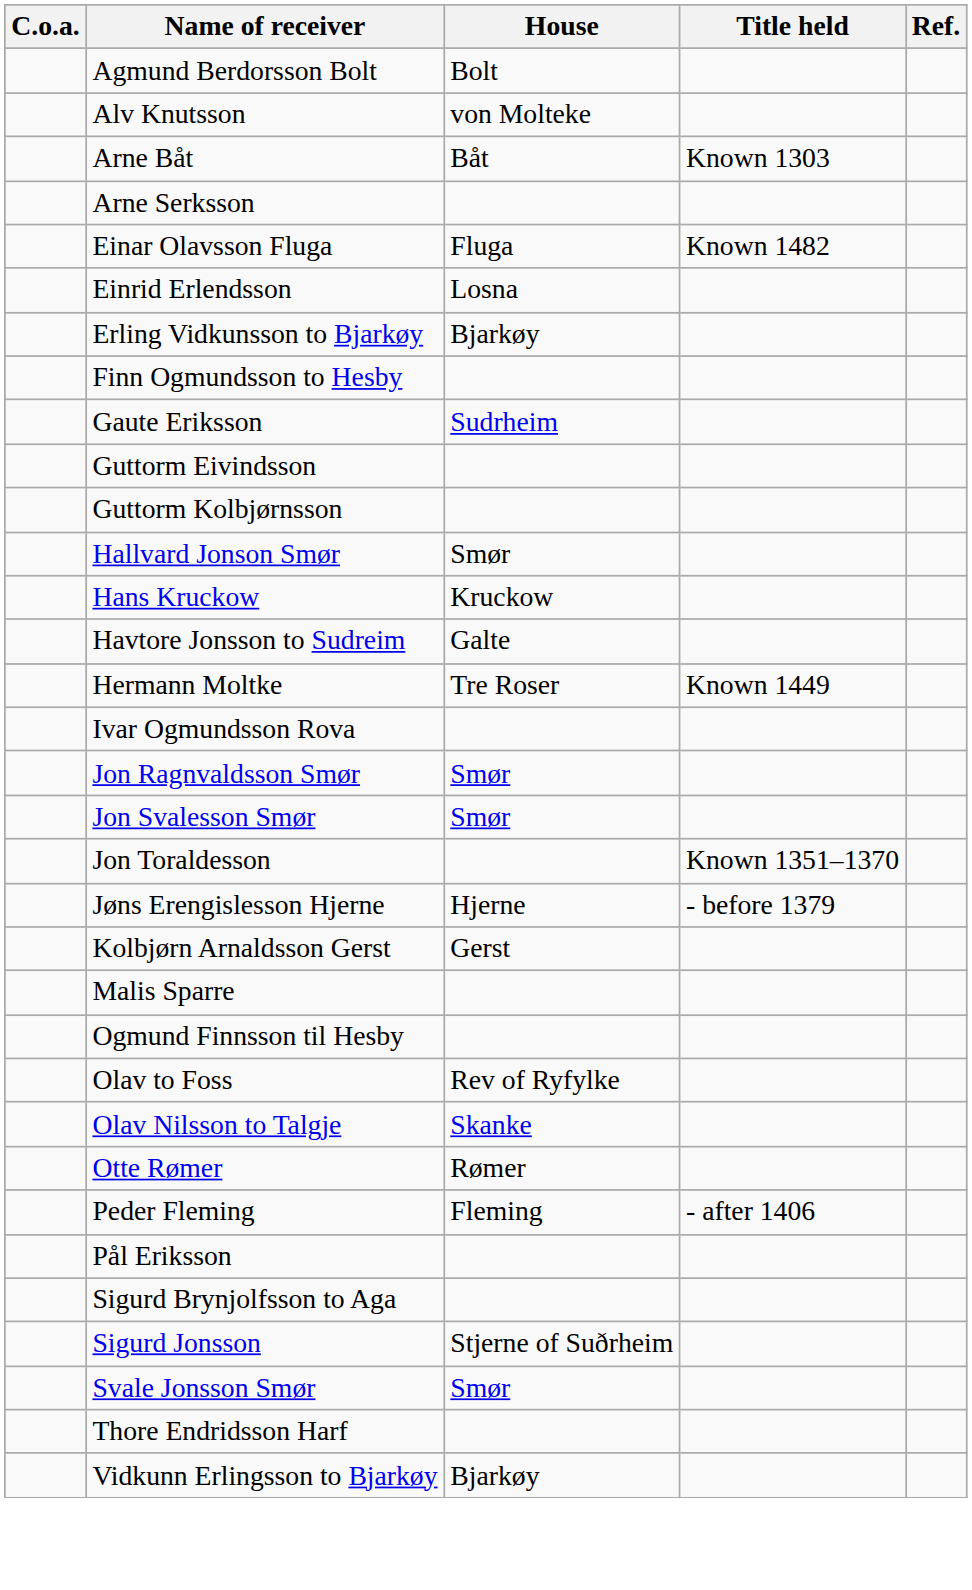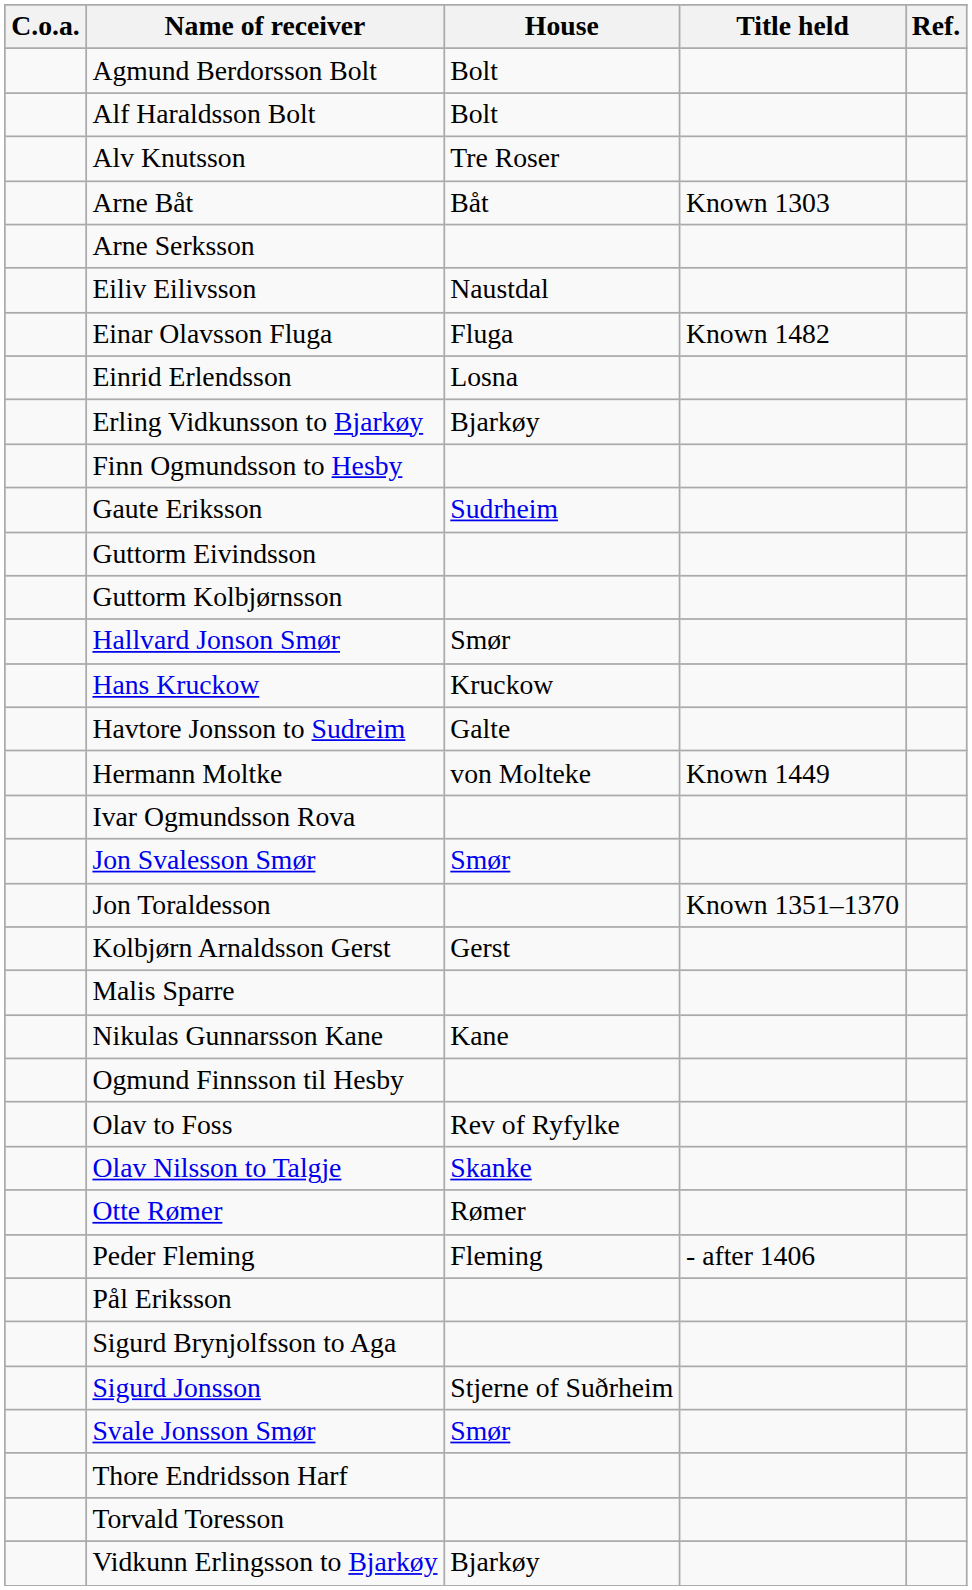+ row: Alf Haraldsson Bolt | Bolt
Alv Knutsson | House: von Molteke -> Tre Roser
+ row: Eiliv Eilivsson | Naustdal
Hermann Moltke | House: Tre Roser -> von Molteke
- row: Jon Ragnvaldsson Smør | Smør
- row: Jøns Erengislesson Hjerne | Hjerne | - before 1379
+ row: Nikulas Gunnarsson Kane | Kane
+ row: Torvald Toresson
